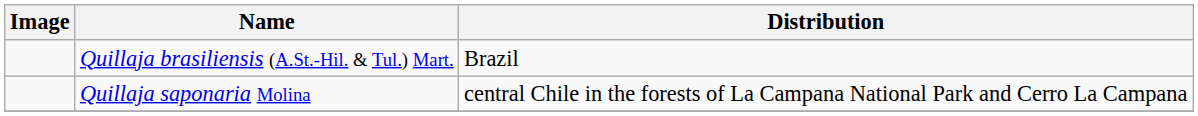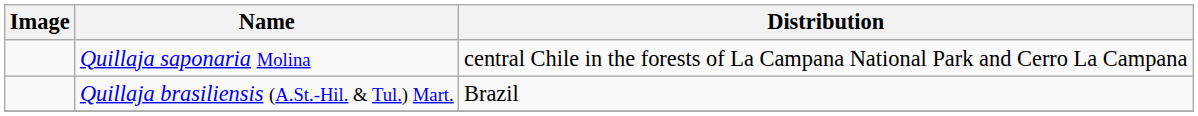rows swapped: Quillaja brasiliensis (A.St.-Hil. & Tul.) Mart. <-> Quillaja saponaria Molina
